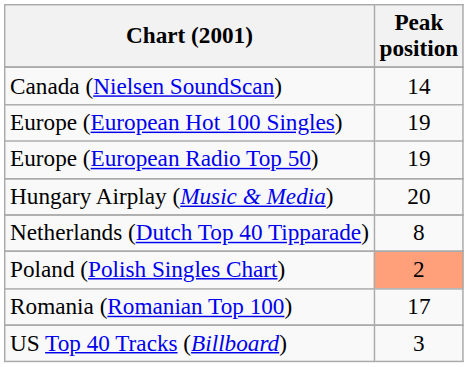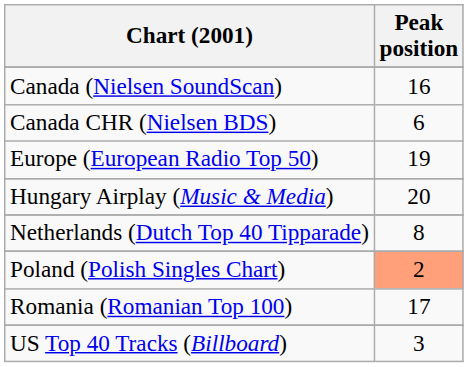Canada (Nielsen SoundScan) | Peak position: 14 -> 16
+ row: Canada CHR (Nielsen BDS) | 6
- row: Europe (European Hot 100 Singles) | 19
